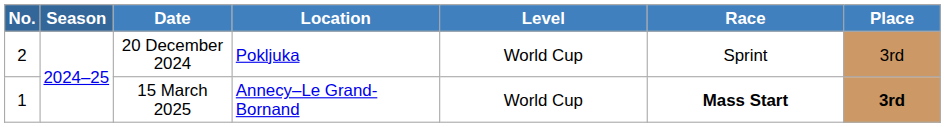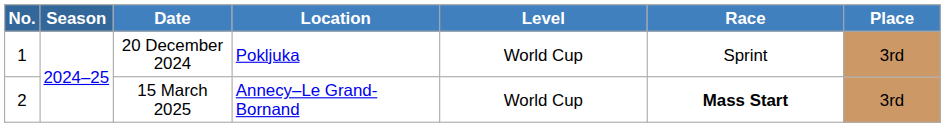20 December 2024 | No.: 2 -> 1
15 March 2025 | No.: 1 -> 2
15 March 2025 | Place: bold -> normal
